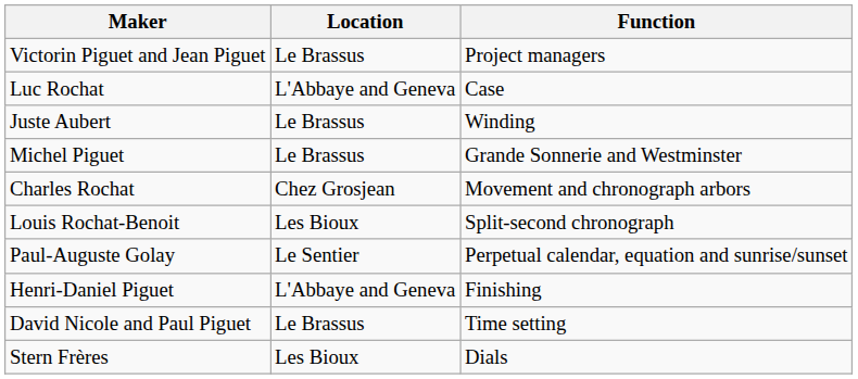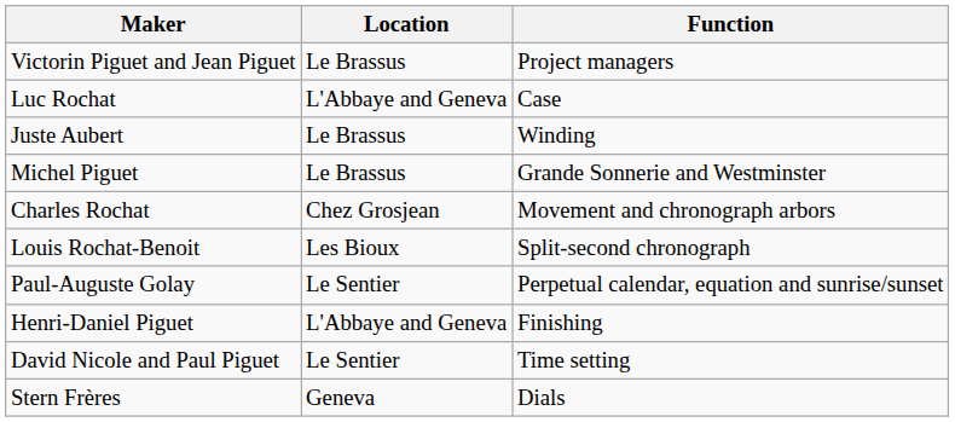David Nicole and Paul Piguet | Location: Le Brassus -> Le Sentier
Stern Frères | Location: Les Bioux -> Geneva
